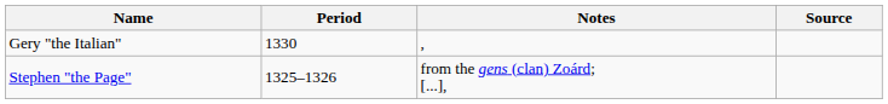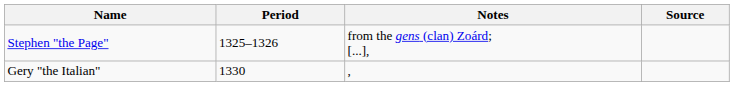rows swapped: Stephen "the Page" <-> Gery "the Italian"
